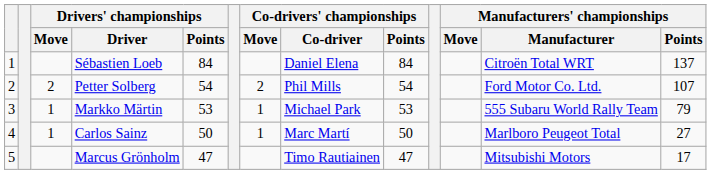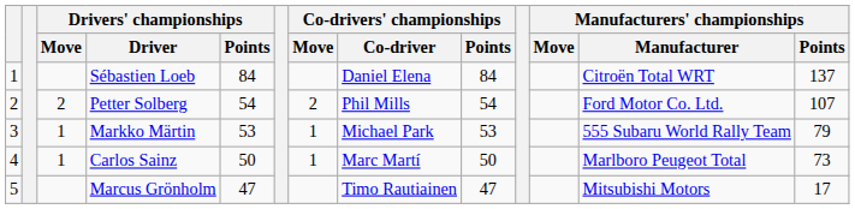Carlos Sainz | Manufacturers' championships / Points: 27 -> 73
